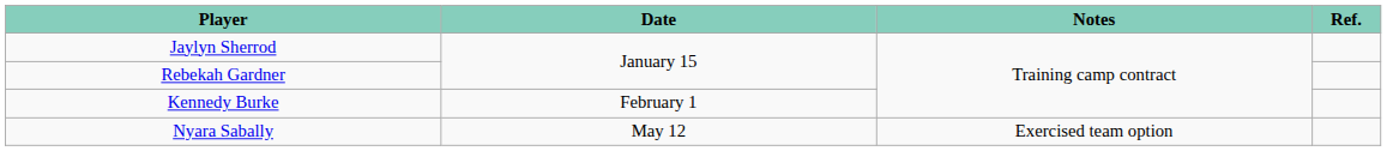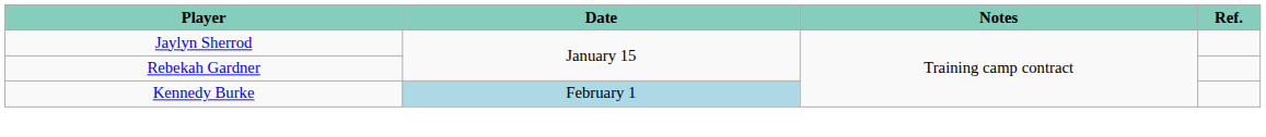Kennedy Burke | Date: no background -> lightblue background
- row: Nyara Sabally | May 12 | Exercised team option
